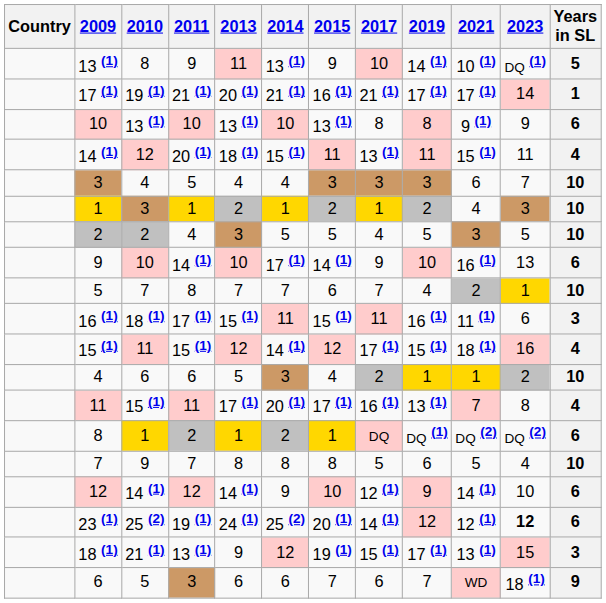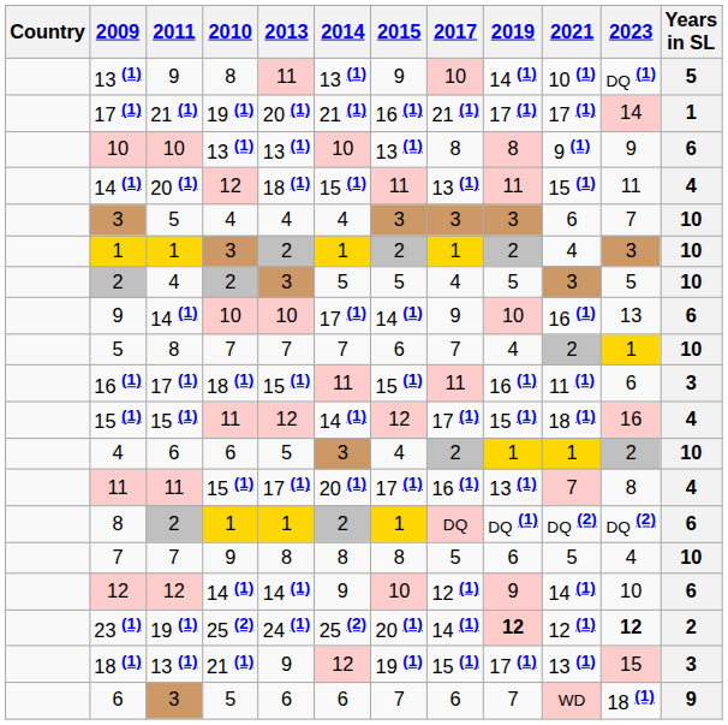columns swapped: 2010 <-> 2011
23 (1) | 2019: normal -> bold
23 (1) | Years in SL: 6 -> 2
